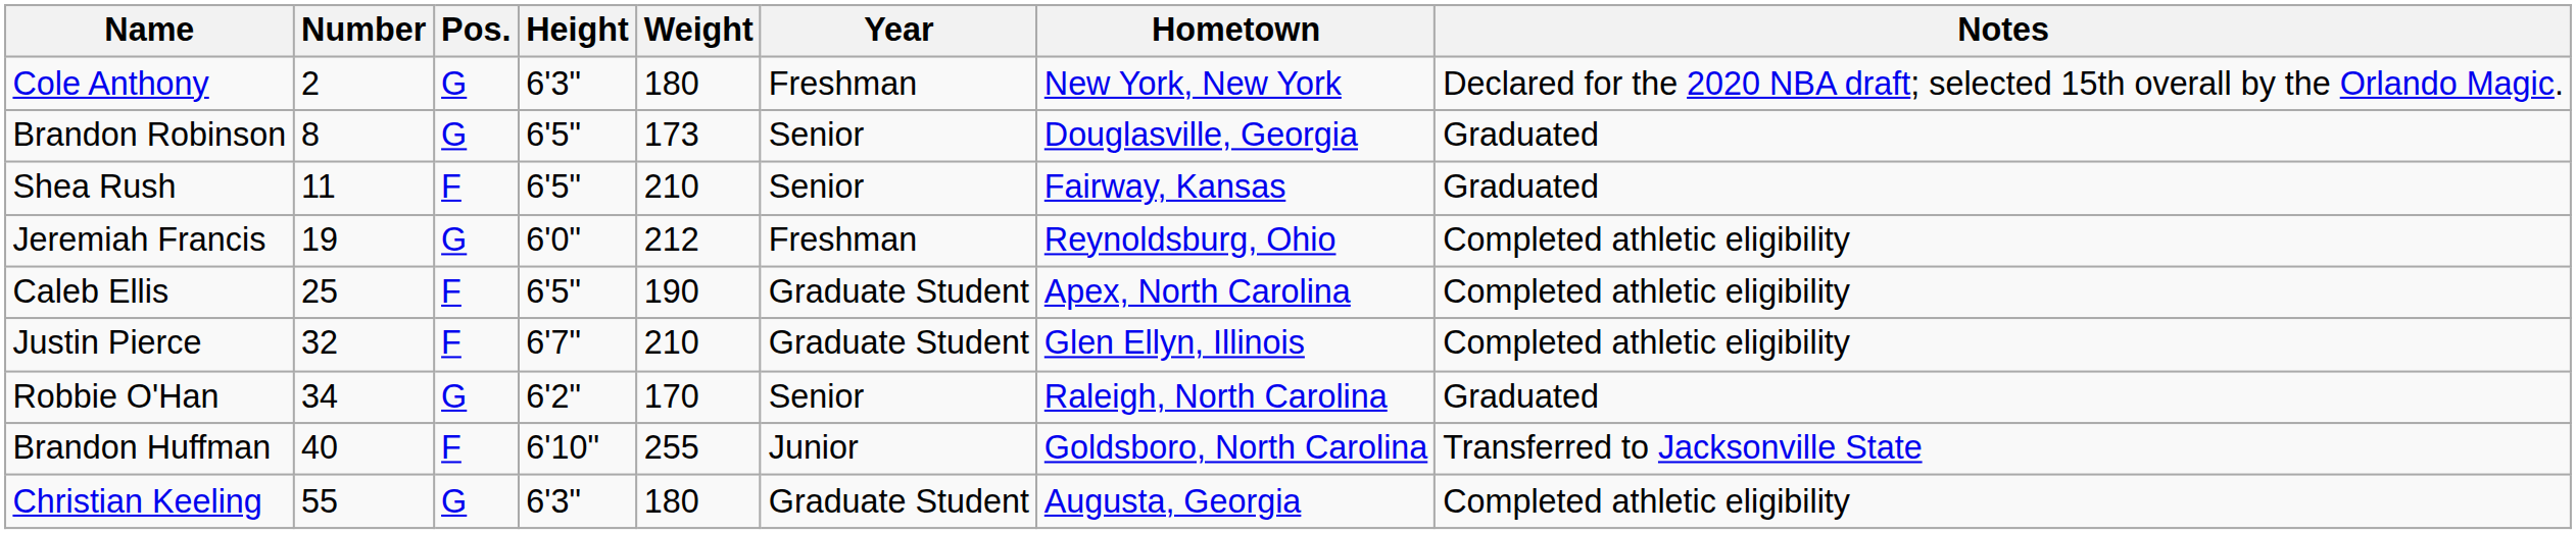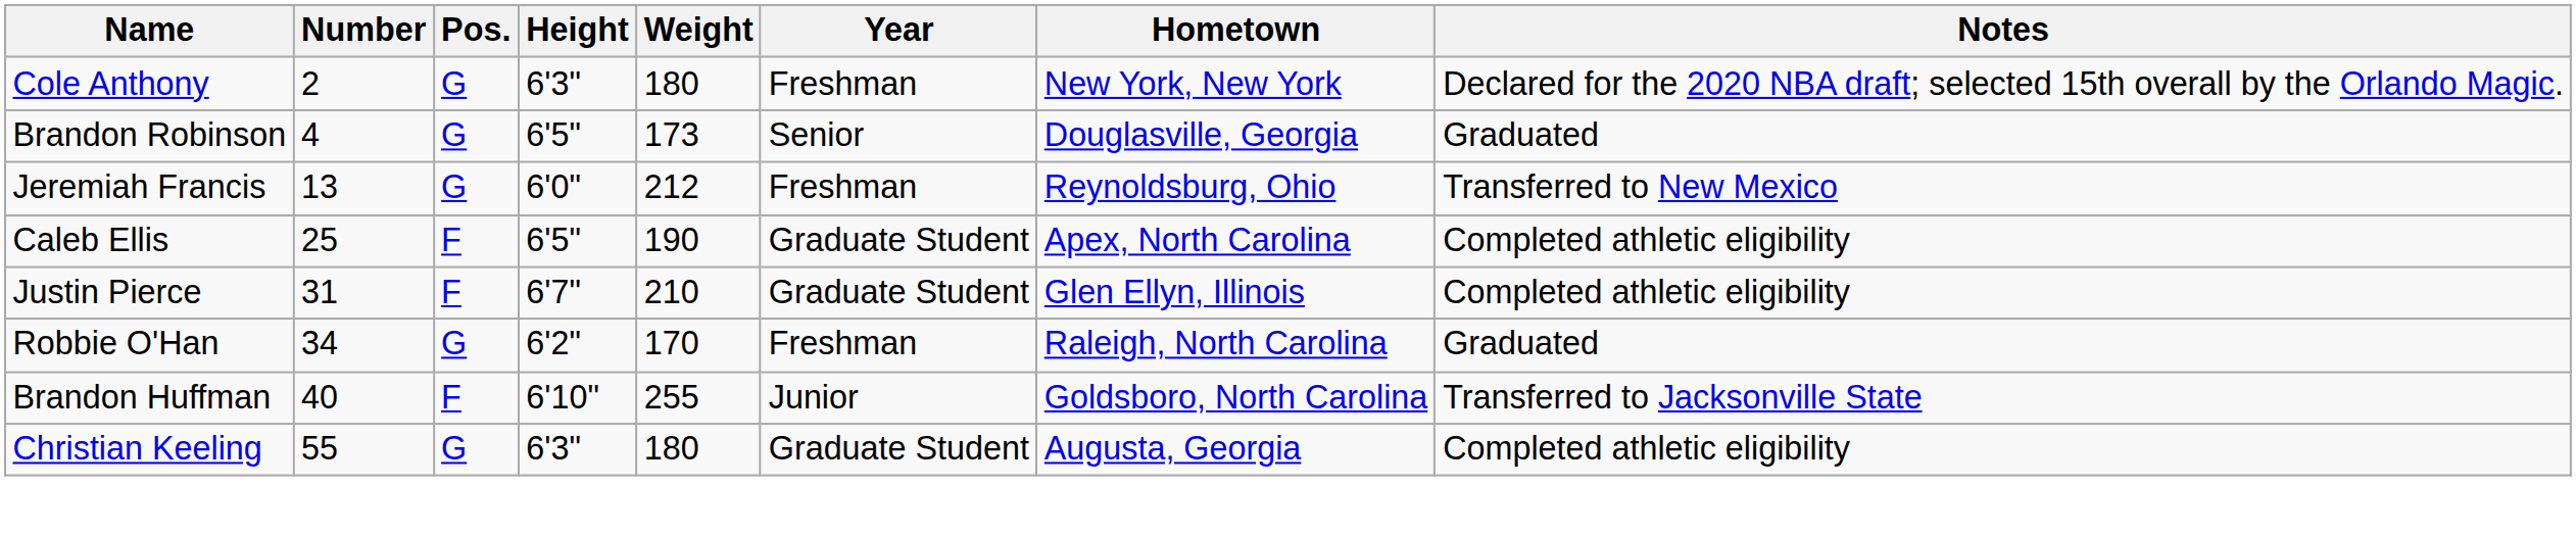Brandon Robinson | Number: 8 -> 4
- row: Shea Rush | 11 | F | 6'5" | 210 | Senior | Fairway, Kansas | Graduated
Jeremiah Francis | Number: 19 -> 13
Jeremiah Francis | Notes: Completed athletic eligibility -> Transferred to New Mexico
Justin Pierce | Number: 32 -> 31
Robbie O'Han | Year: Senior -> Freshman
